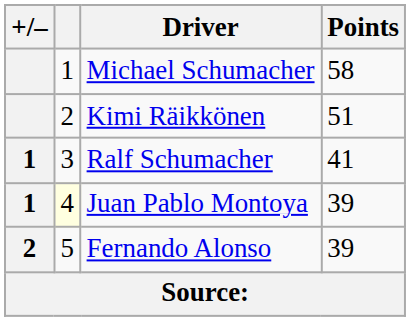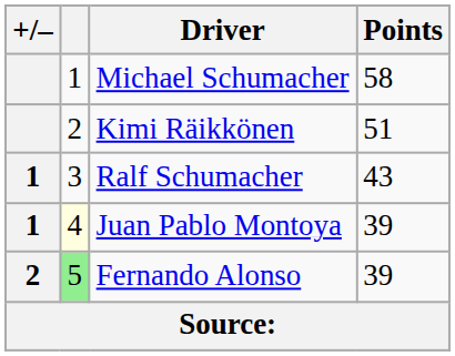Ralf Schumacher | Points: 41 -> 43
Fernando Alonso | column 2: no background -> lightgreen background
